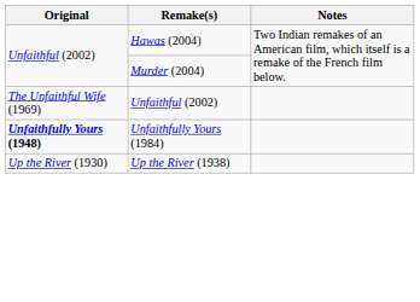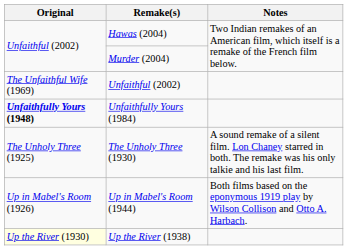+ row: The Unholy Three (1925) | The Unholy Three (1930) | A sound remake of a silent film. Lon Chaney starred in both. The remake was his only talkie and his last film.
+ row: Up in Mabel's Room (1926) | Up in Mabel's Room (1944) | Both films based on the eponymous 1919 play by Wilson Collison and Otto A. Harbach.
Up the River (1938) | Original: no background -> lightyellow background
